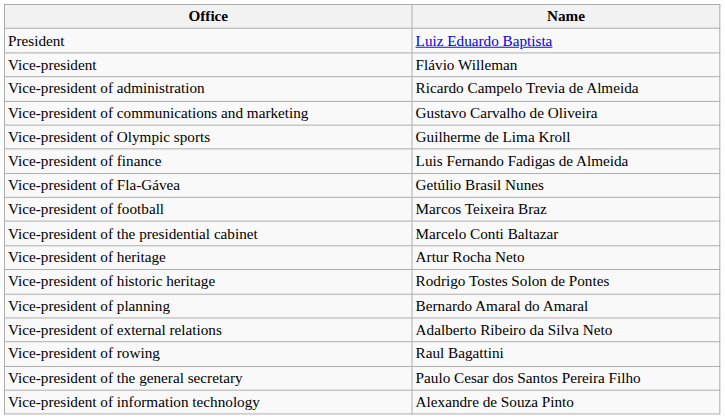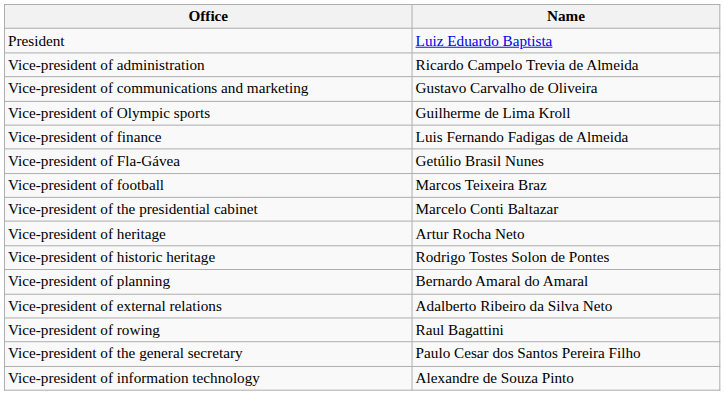- row: Vice-president | Flávio Willeman
